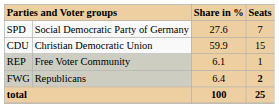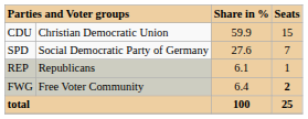rows swapped: CDU <-> SPD
REP | column 2: Free Voter Community -> Republicans
FWG | column 2: Republicans -> Free Voter Community
